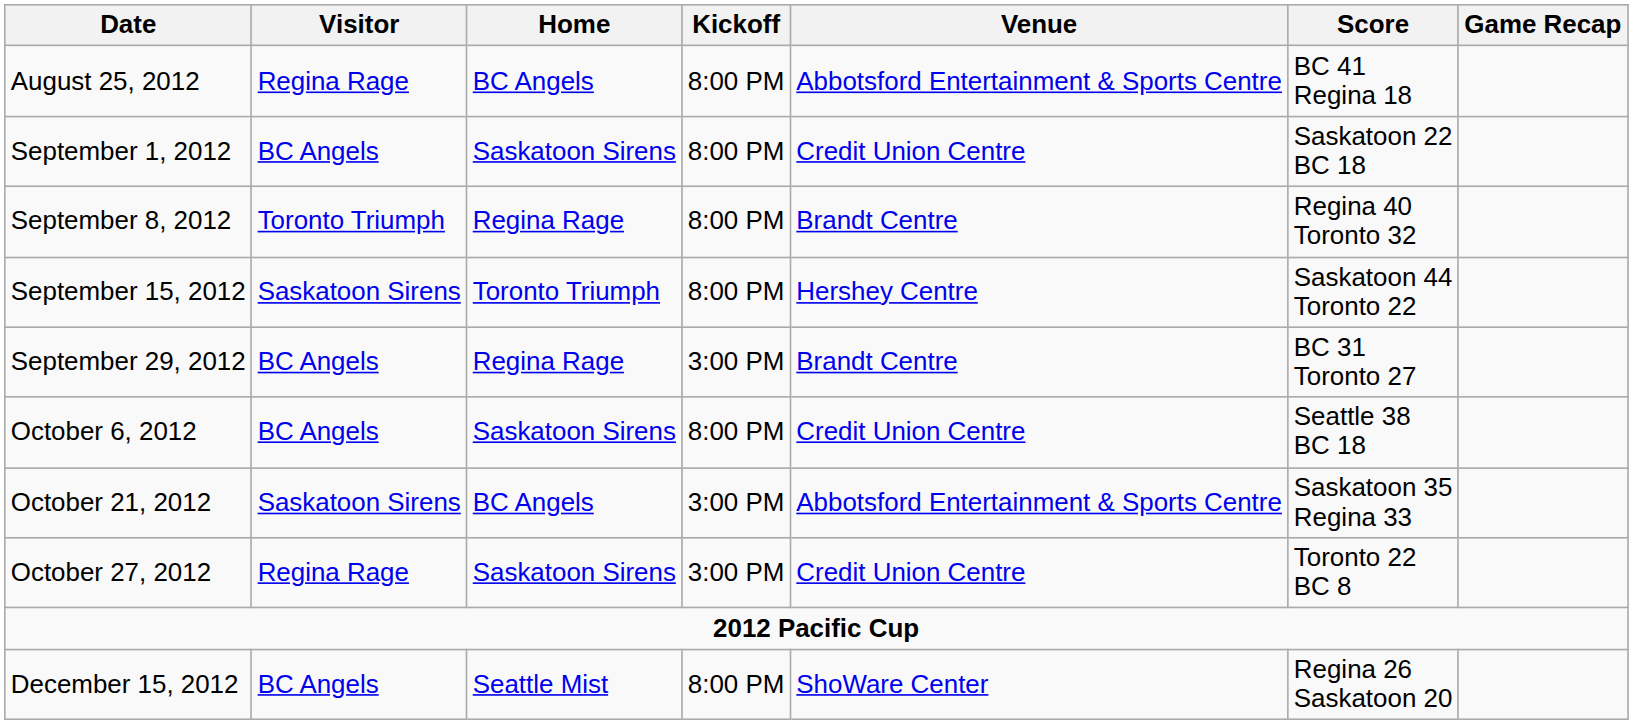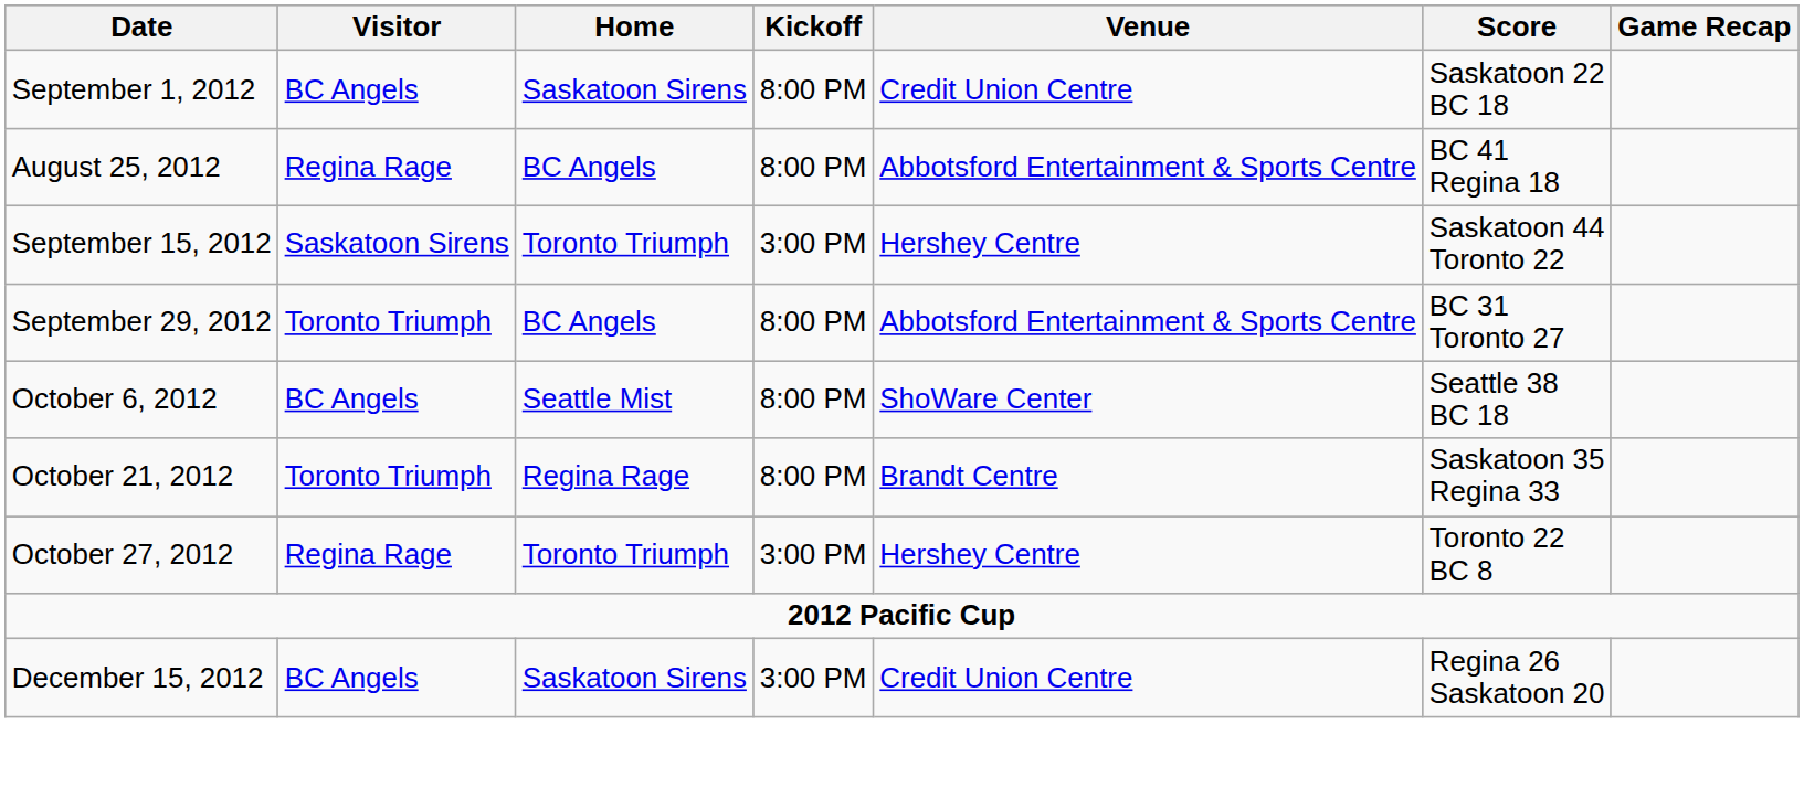rows swapped: August 25, 2012 <-> September 1, 2012
- row: September 8, 2012 | Toronto Triumph | Regina Rage | 8:00 PM | Brandt Centre | Regina 40 Toronto 32
September 15, 2012 | Kickoff: 8:00 PM -> 3:00 PM
September 29, 2012 | Visitor: BC Angels -> Toronto Triumph
September 29, 2012 | Home: Regina Rage -> BC Angels
September 29, 2012 | Kickoff: 3:00 PM -> 8:00 PM
September 29, 2012 | Venue: Brandt Centre -> Abbotsford Entertainment & Sports Centre
October 6, 2012 | Home: Saskatoon Sirens -> Seattle Mist
October 6, 2012 | Venue: Credit Union Centre -> ShoWare Center
October 21, 2012 | Visitor: Saskatoon Sirens -> Toronto Triumph
October 21, 2012 | Home: BC Angels -> Regina Rage
October 21, 2012 | Kickoff: 3:00 PM -> 8:00 PM
October 21, 2012 | Venue: Abbotsford Entertainment & Sports Centre -> Brandt Centre
October 27, 2012 | Home: Saskatoon Sirens -> Toronto Triumph
October 27, 2012 | Venue: Credit Union Centre -> Hershey Centre
December 15, 2012 | Home: Seattle Mist -> Saskatoon Sirens
December 15, 2012 | Kickoff: 8:00 PM -> 3:00 PM
December 15, 2012 | Venue: ShoWare Center -> Credit Union Centre
